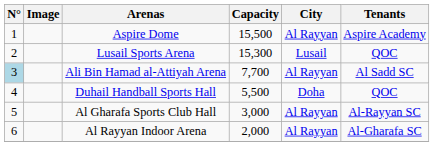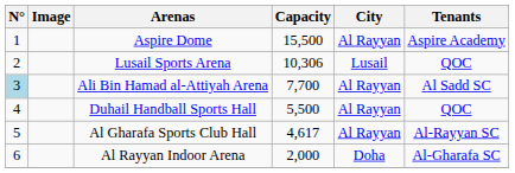Lusail Sports Arena | Capacity: 15,300 -> 10,306
Duhail Handball Sports Hall | City: Doha -> Al Rayyan
Al Gharafa Sports Club Hall | Capacity: 3,000 -> 4,617
Al Rayyan Indoor Arena | City: Al Rayyan -> Doha
